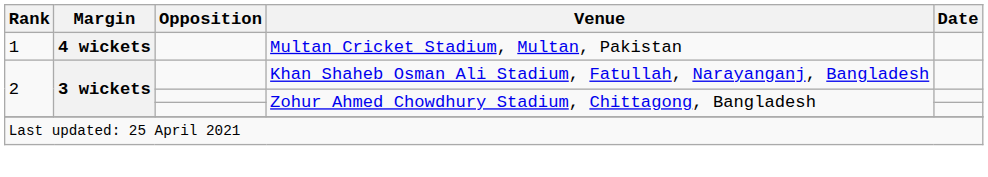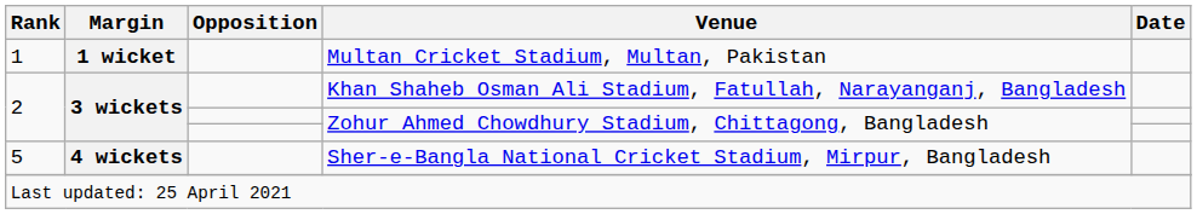Multan Cricket Stadium, Multan, Pakistan | Margin: 4 wickets -> 1 wicket
+ row: 5 | 4 wickets | Sher-e-Bangla National Cricket Stadium, Mirpur, Bangladesh
